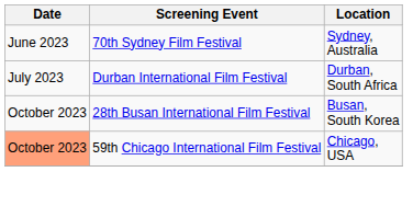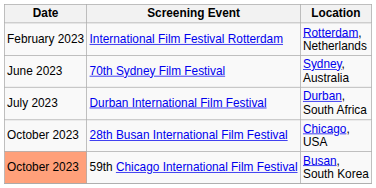+ row: February 2023 | International Film Festival Rotterdam | Rotterdam, Netherlands
28th Busan International Film Festival | Location: Busan, South Korea -> Chicago, USA
59th Chicago International Film Festival | Location: Chicago, USA -> Busan, South Korea
